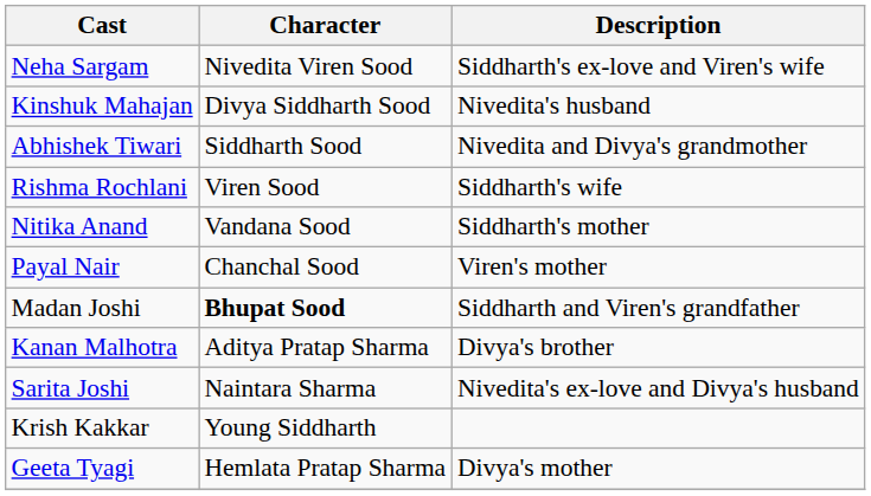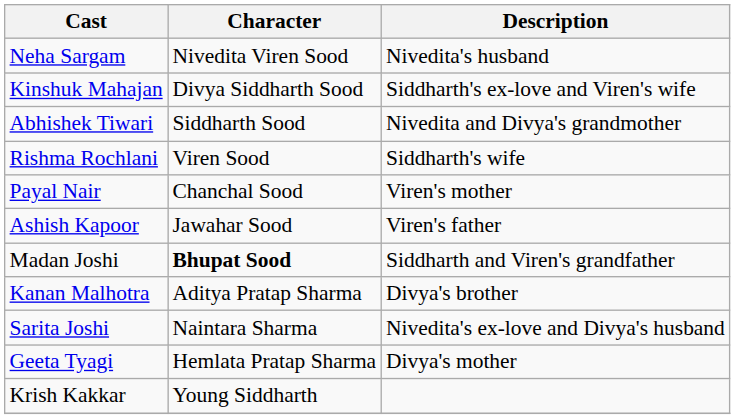Neha Sargam | Description: Siddharth's ex-love and Viren's wife -> Nivedita's husband
Kinshuk Mahajan | Description: Nivedita's husband -> Siddharth's ex-love and Viren's wife
- row: Nitika Anand | Vandana Sood | Siddharth's mother
+ row: Ashish Kapoor | Jawahar Sood | Viren's father
rows swapped: Geeta Tyagi <-> Krish Kakkar
